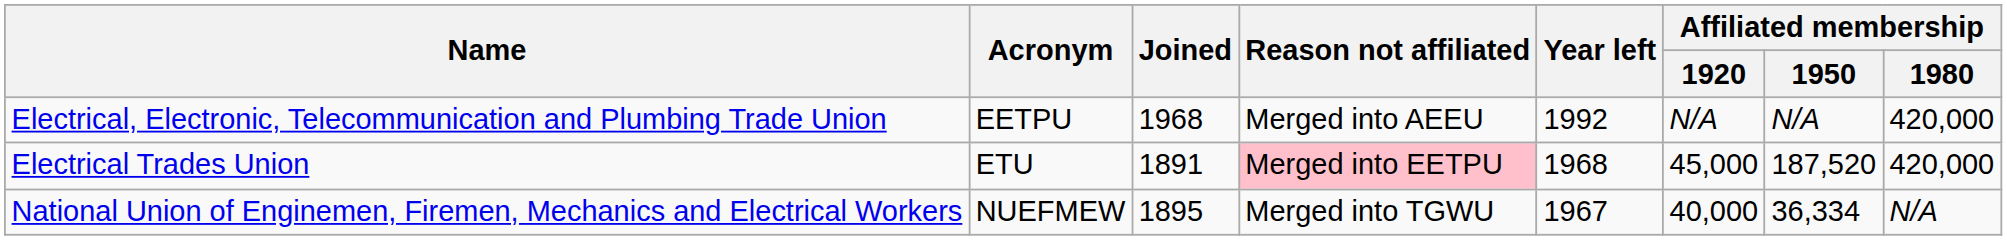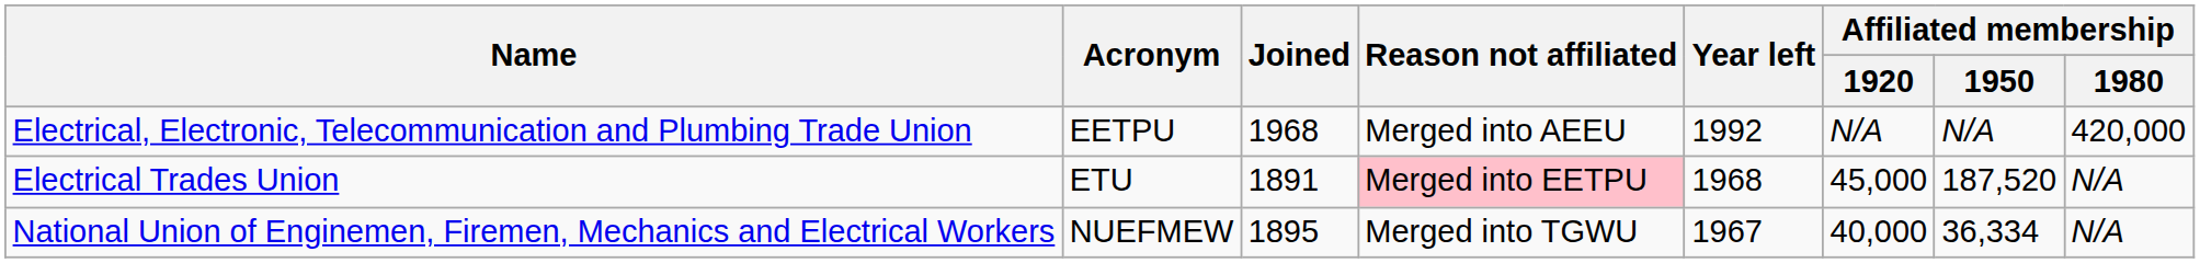Electrical Trades Union | Affiliated membership / 1980: 420,000 -> N/A
